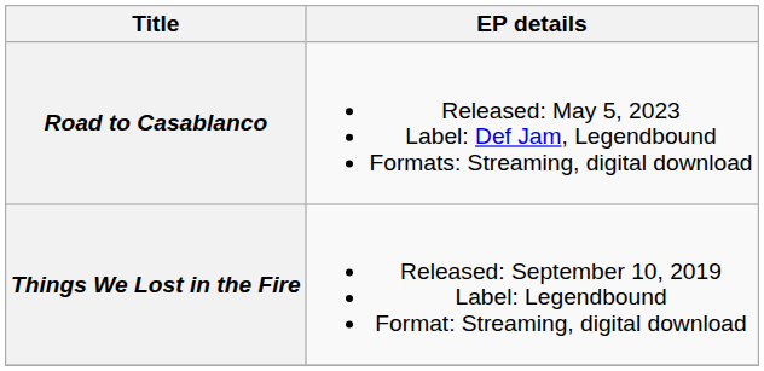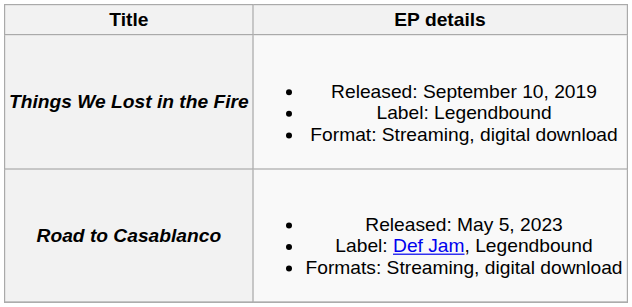rows swapped: Things We Lost in the Fire <-> Road to Casablanco
